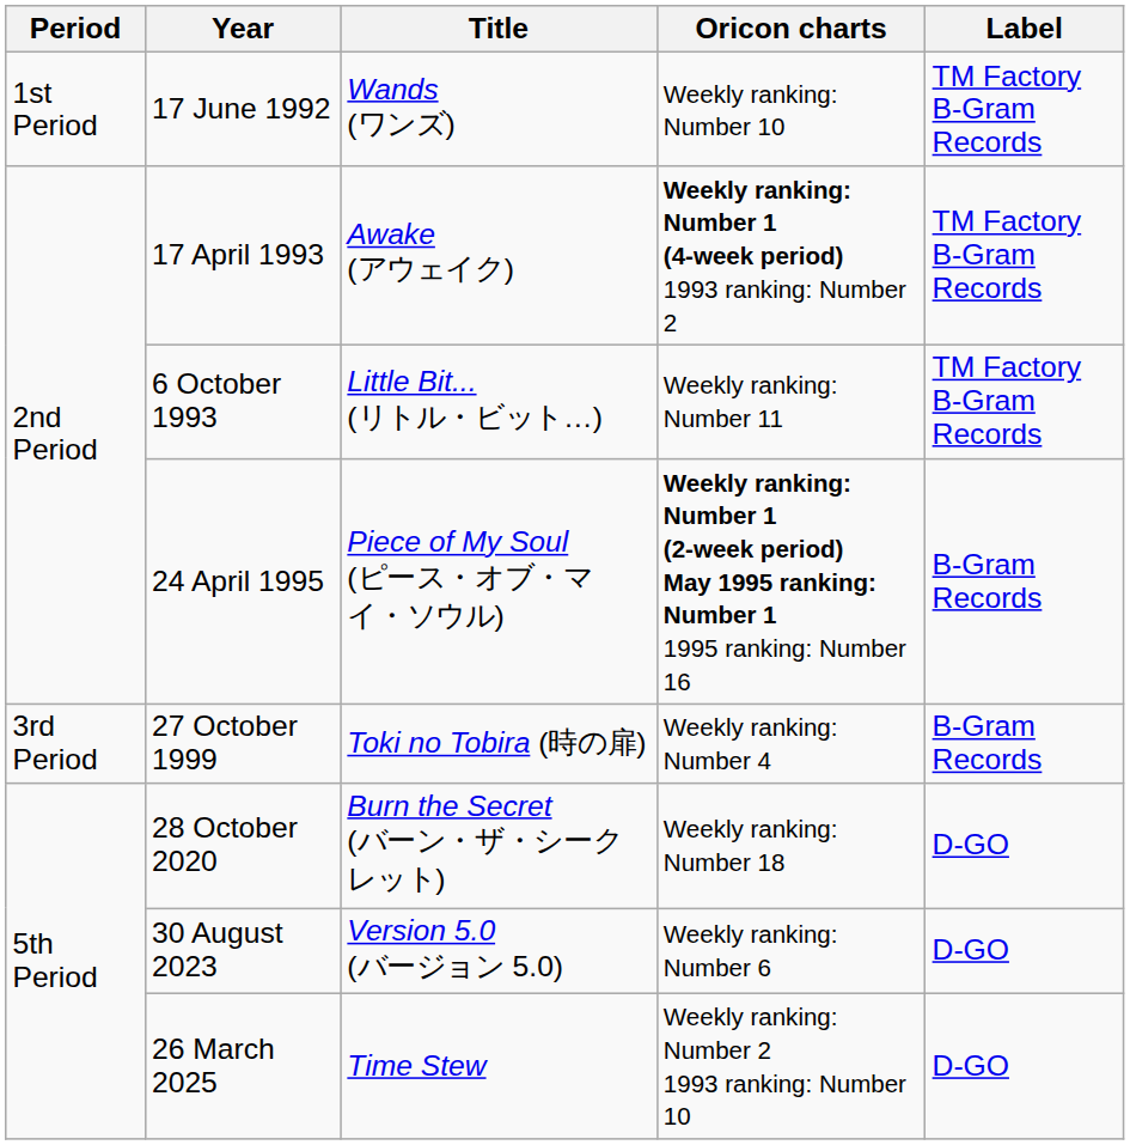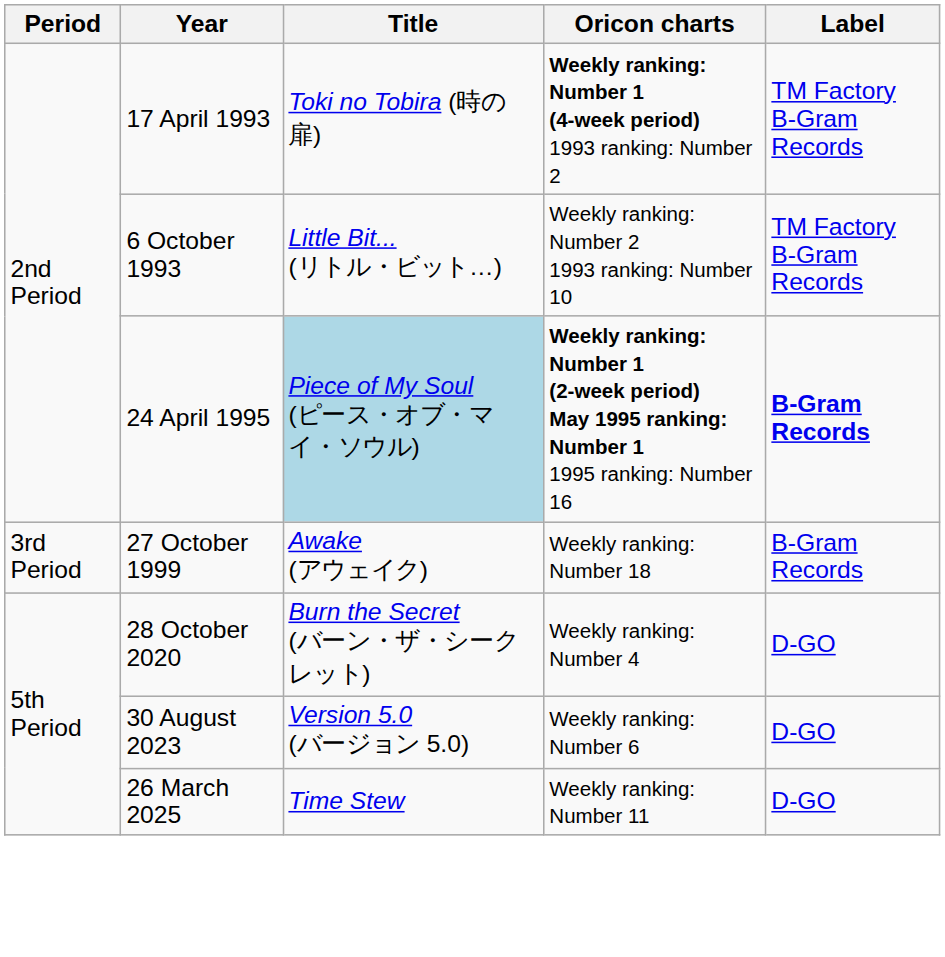- row: 1st Period | 17 June 1992 | Wands (ワンズ) | Weekly ranking: Number 10 | TM Factory B-Gram Records
17 April 1993 | Title: Awake (アウェイク) -> Toki no Tobira (時の扉)
6 October 1993 | Oricon charts: Weekly ranking: Number 11 -> Weekly ranking: Number 2 1993 ranking: Number 10
24 April 1995 | Title: no background -> lightblue background
24 April 1995 | Label: normal -> bold
27 October 1999 | Title: Toki no Tobira (時の扉) -> Awake (アウェイク)
27 October 1999 | Oricon charts: Weekly ranking: Number 4 -> Weekly ranking: Number 18
28 October 2020 | Oricon charts: Weekly ranking: Number 18 -> Weekly ranking: Number 4
26 March 2025 | Oricon charts: Weekly ranking: Number 2 1993 ranking: Number 10 -> Weekly ranking: Number 11
